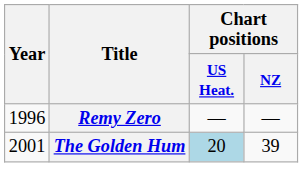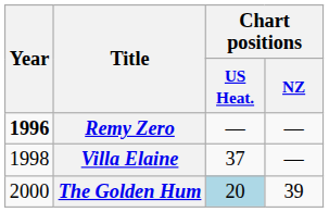Remy Zero | Year: normal -> bold
+ row: 1998 | Villa Elaine | 37 | —
The Golden Hum | Year: 2001 -> 2000
